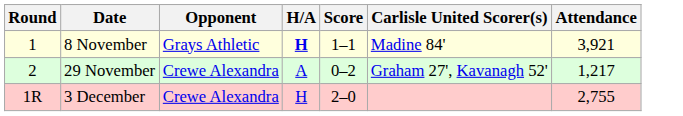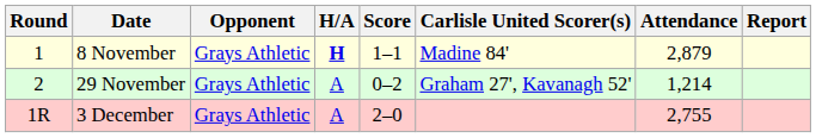+ column: Report
8 November | Attendance: 3,921 -> 2,879
29 November | Opponent: Crewe Alexandra -> Grays Athletic
29 November | Attendance: 1,217 -> 1,214
3 December | Opponent: Crewe Alexandra -> Grays Athletic
3 December | H/A: H -> A
